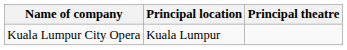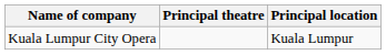columns swapped: Principal theatre <-> Principal location
